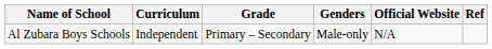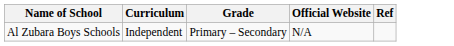- column: Genders | Male-only
